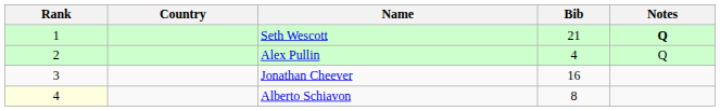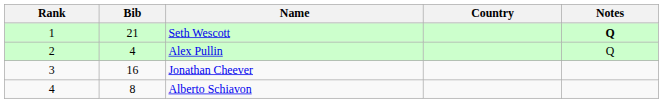columns swapped: Bib <-> Country
Alberto Schiavon | Rank: lightyellow background -> no background
